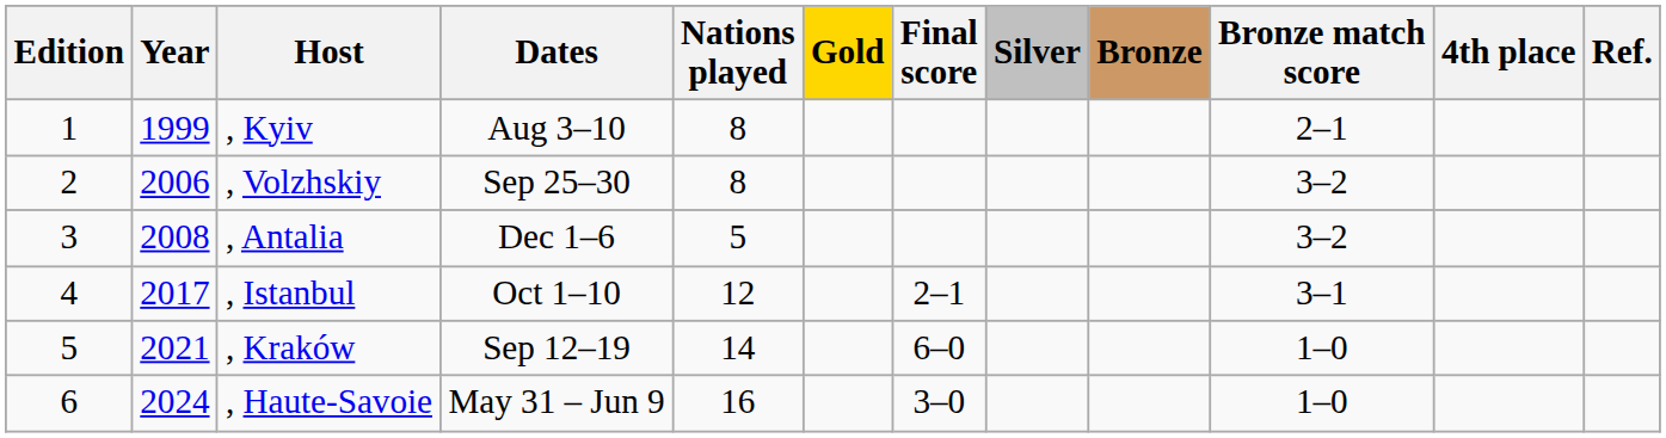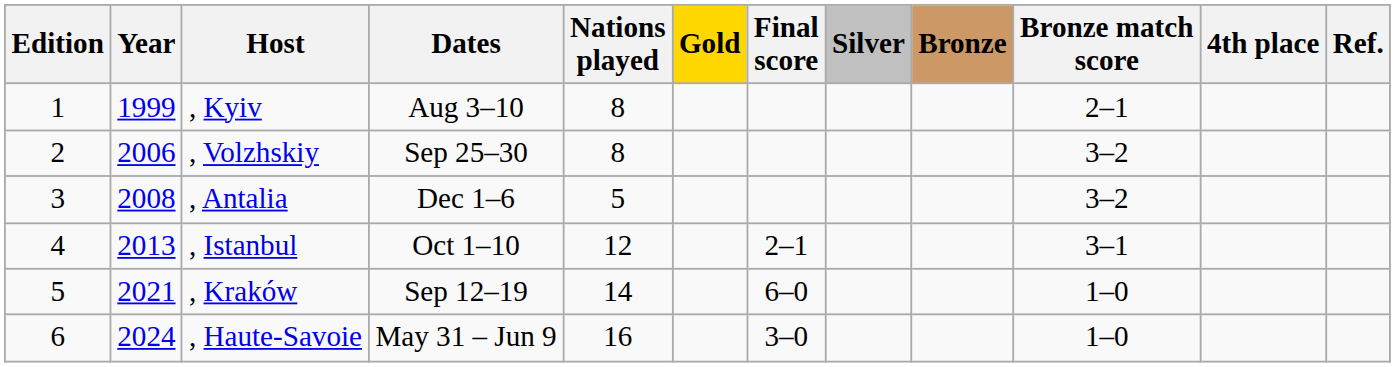, Istanbul | Year: 2017 -> 2013
